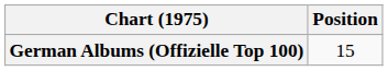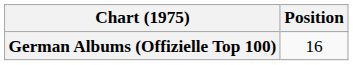German Albums (Offizielle Top 100) | Position: 15 -> 16
